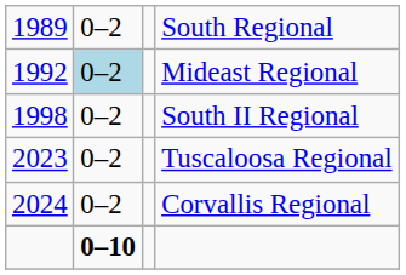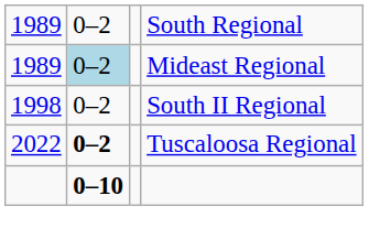Mideast Regional | column 1: 1992 -> 1989
Tuscaloosa Regional | column 1: 2023 -> 2022
Tuscaloosa Regional | column 2: normal -> bold
- row: 2024 | 0–2 | Corvallis Regional
